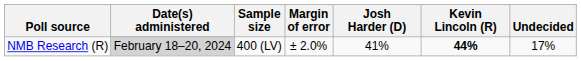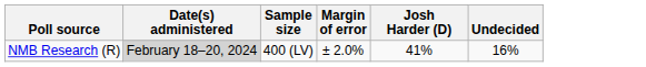- column: Kevin Lincoln (R) | 44%
NMB Research (R) | Undecided: 17% -> 16%
